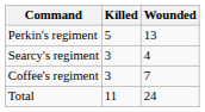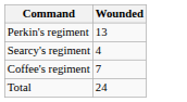- column: Killed | 5 | 3 | 3 | 11
